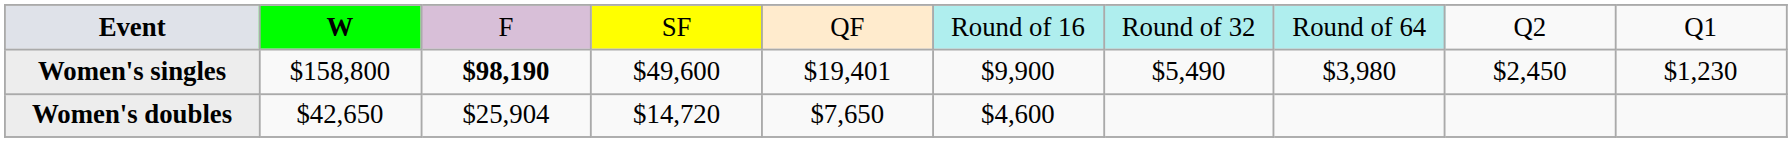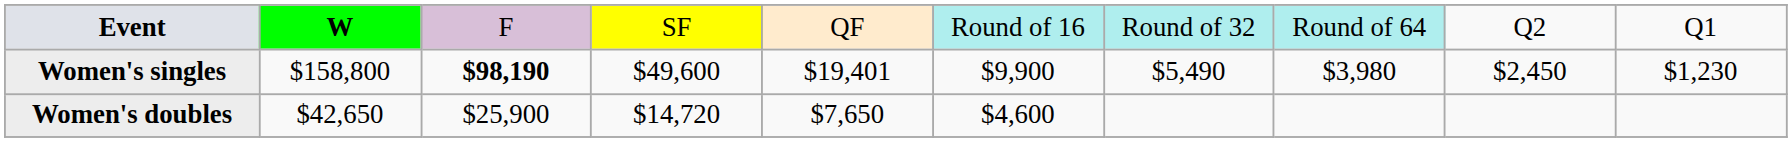Women's doubles | column 3: $25,904 -> $25,900
